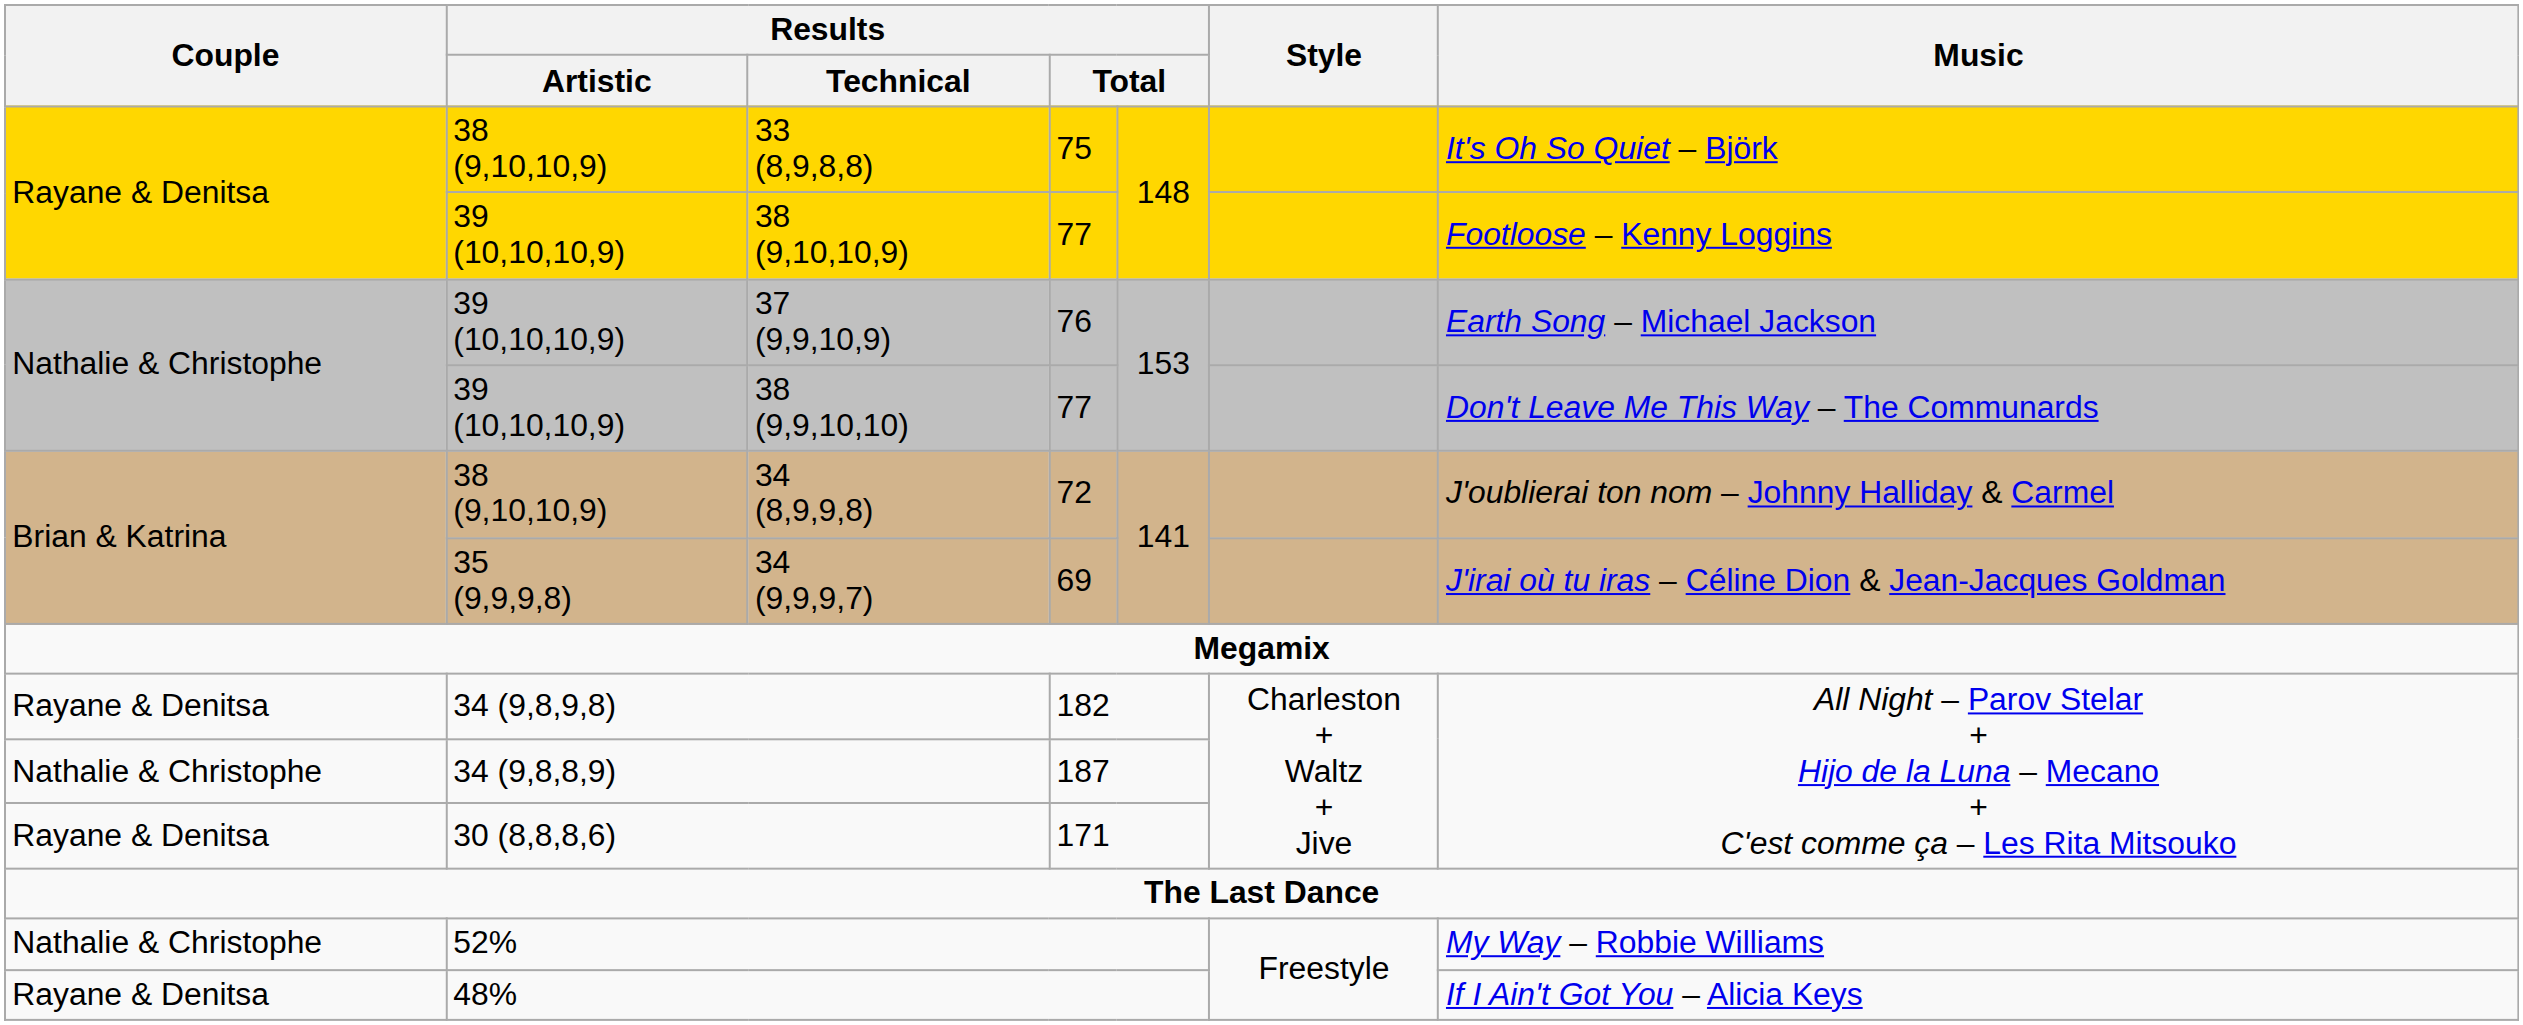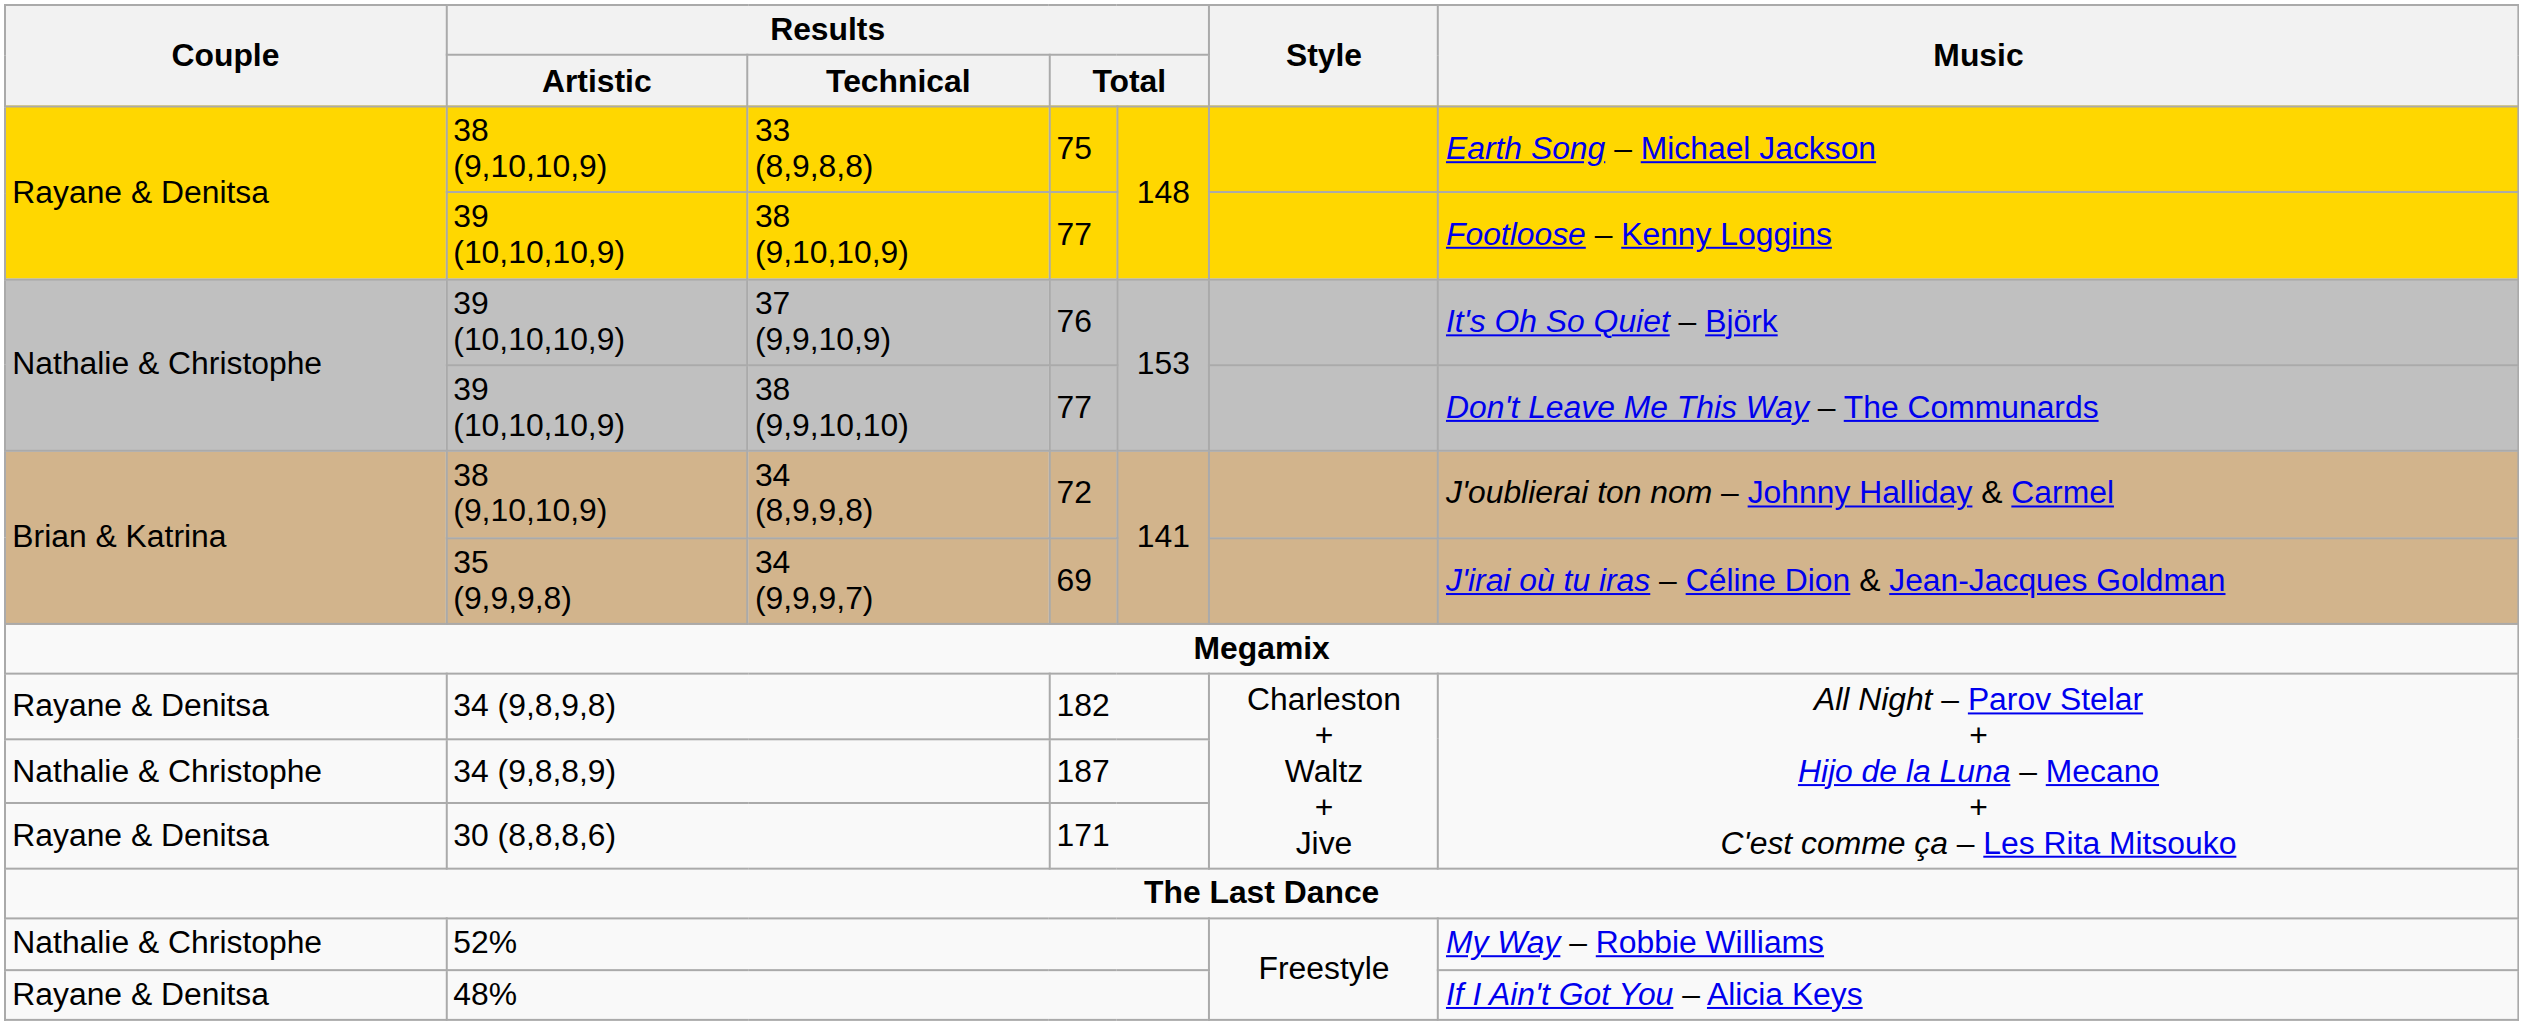33 (8,9,8,8) | Music: It's Oh So Quiet – Björk -> Earth Song – Michael Jackson
37 (9,9,10,9) | Music: Earth Song – Michael Jackson -> It's Oh So Quiet – Björk
